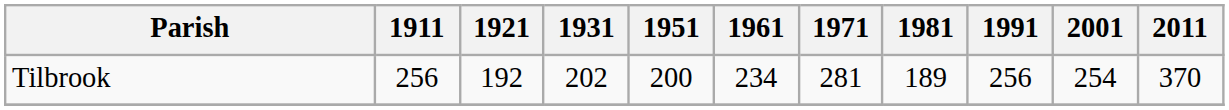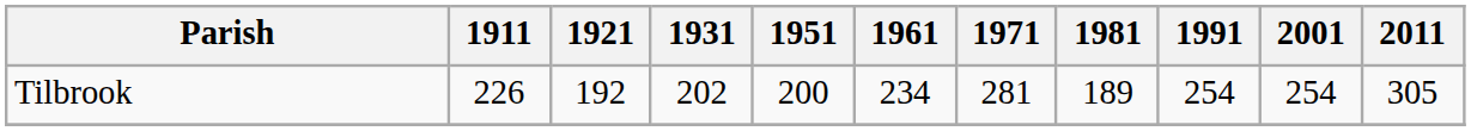Tilbrook | 1911: 256 -> 226
Tilbrook | 1991: 256 -> 254
Tilbrook | 2011: 370 -> 305
